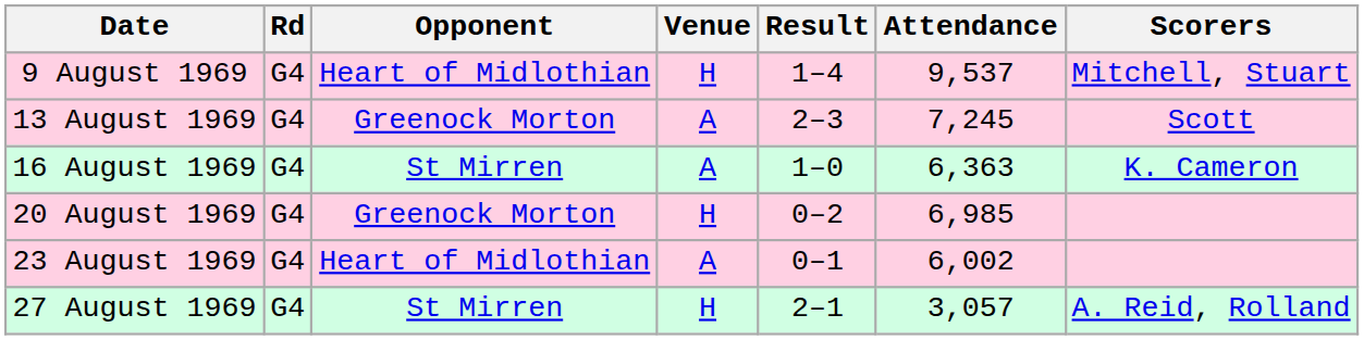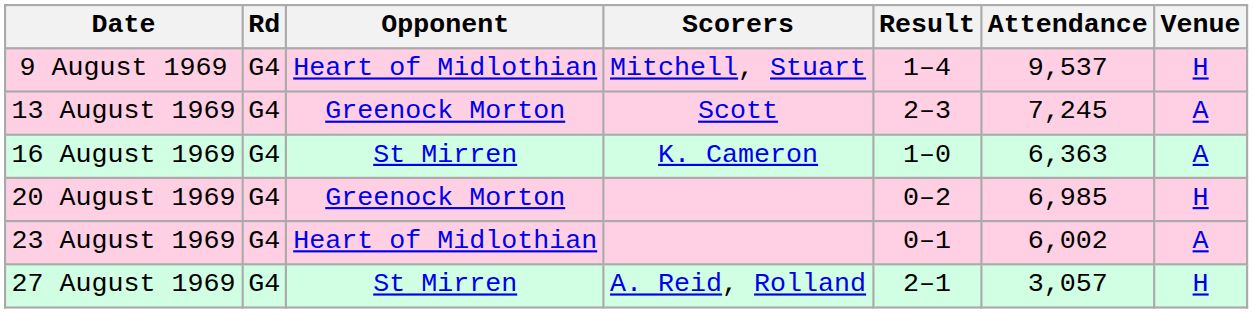columns swapped: Venue <-> Scorers
